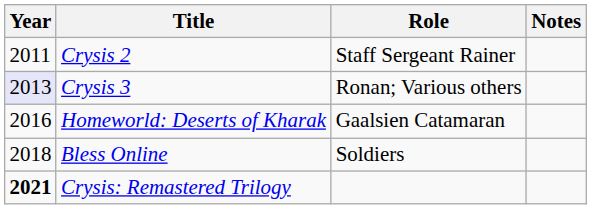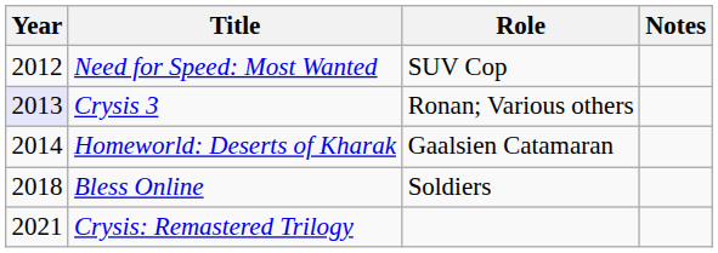- row: 2011 | Crysis 2 | Staff Sergeant Rainer
+ row: 2012 | Need for Speed: Most Wanted | SUV Cop
Homeworld: Deserts of Kharak | Year: 2016 -> 2014
Crysis: Remastered Trilogy | Year: bold -> normal
